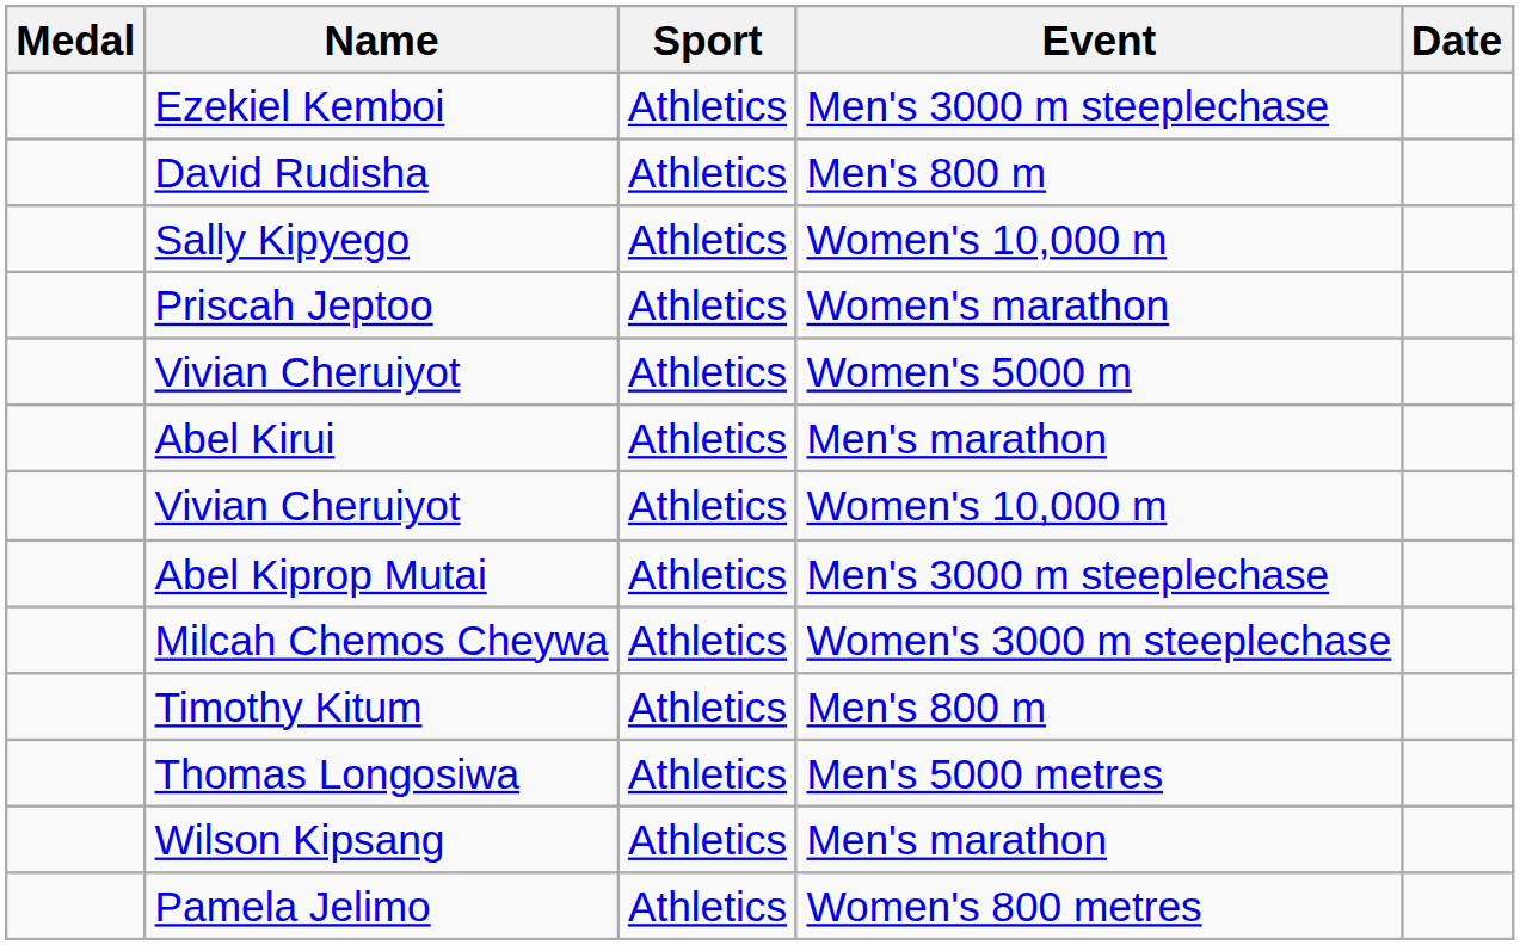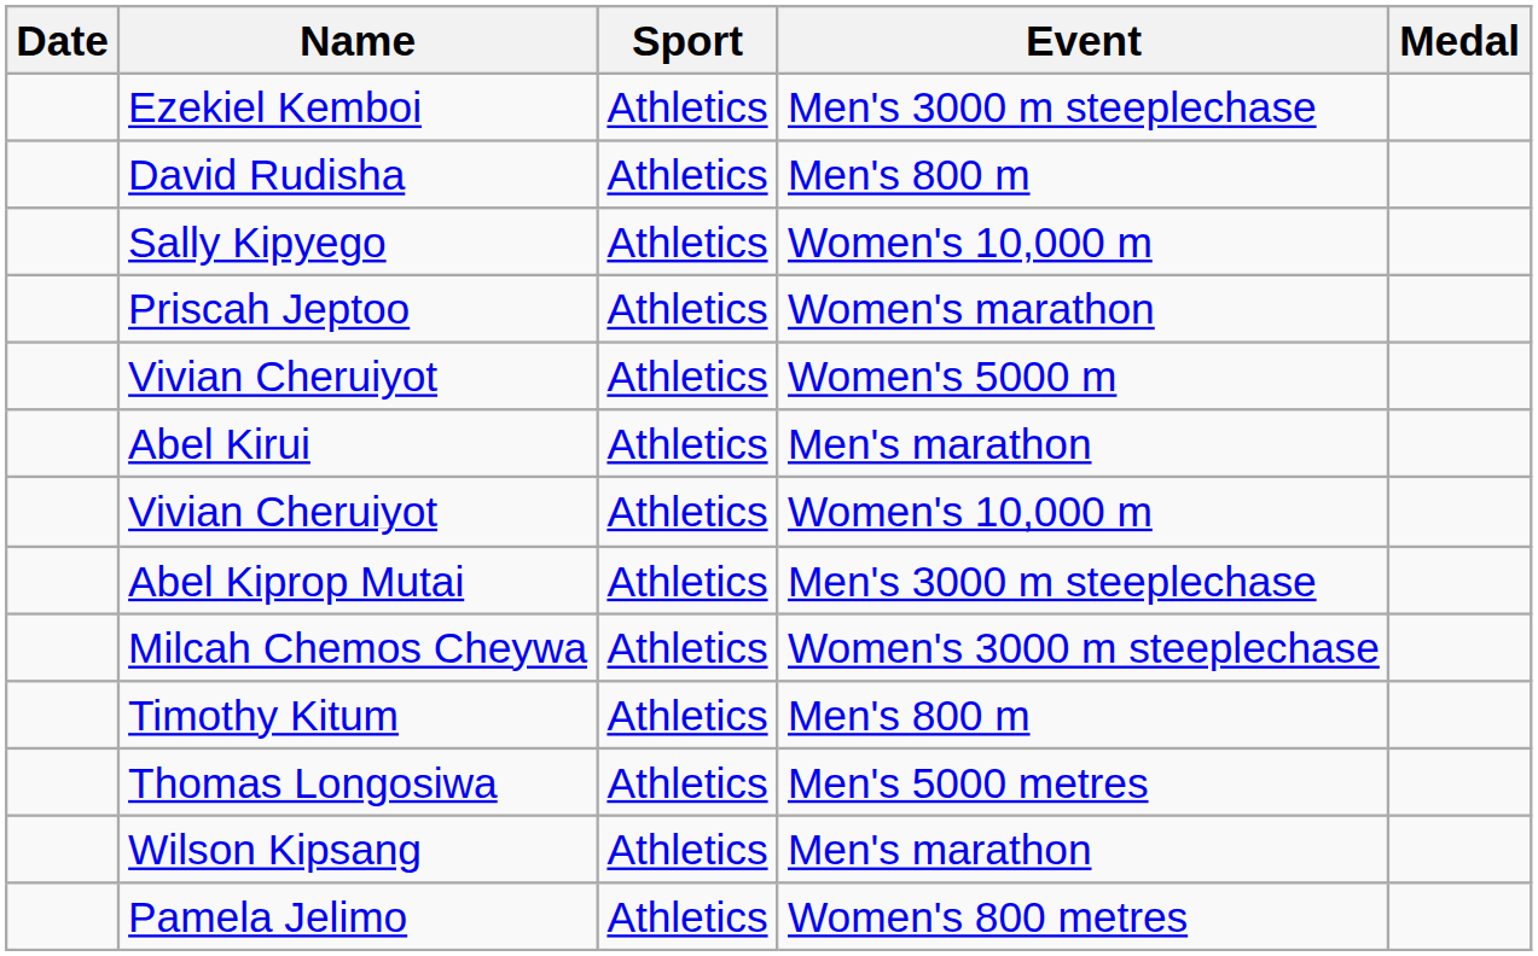columns swapped: Medal <-> Date
